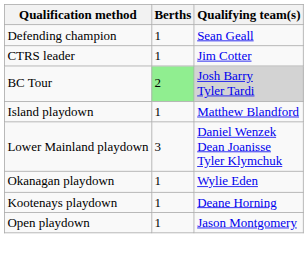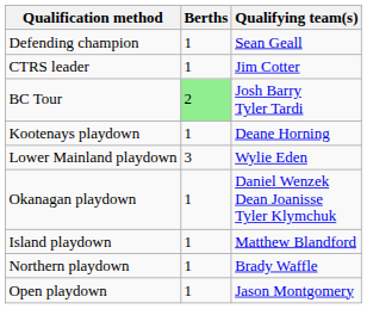BC Tour | Qualifying team(s): lightgrey background -> no background
rows swapped: Kootenays playdown <-> Island playdown
Lower Mainland playdown | Qualifying team(s): Daniel Wenzek Dean Joanisse Tyler Klymchuk -> Wylie Eden
Okanagan playdown | Qualifying team(s): Wylie Eden -> Daniel Wenzek Dean Joanisse Tyler Klymchuk
+ row: Northern playdown | 1 | Brady Waffle
